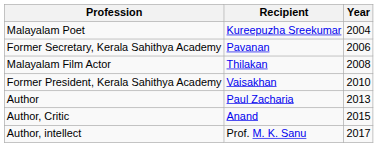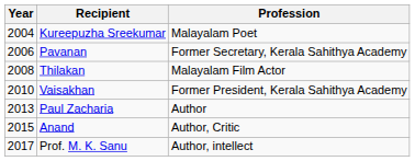columns swapped: Year <-> Profession
